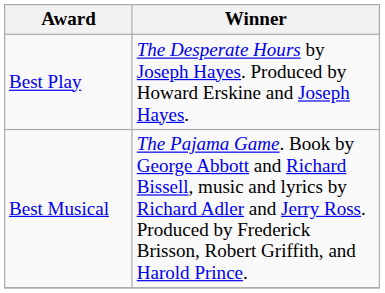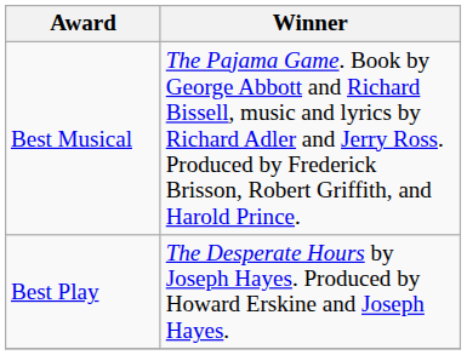rows swapped: Best Play <-> Best Musical
